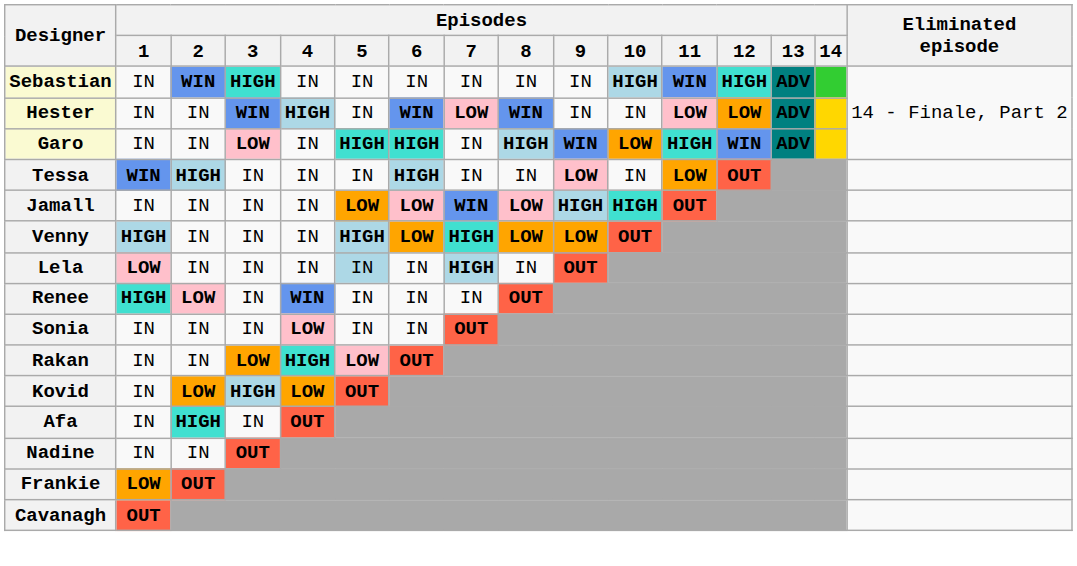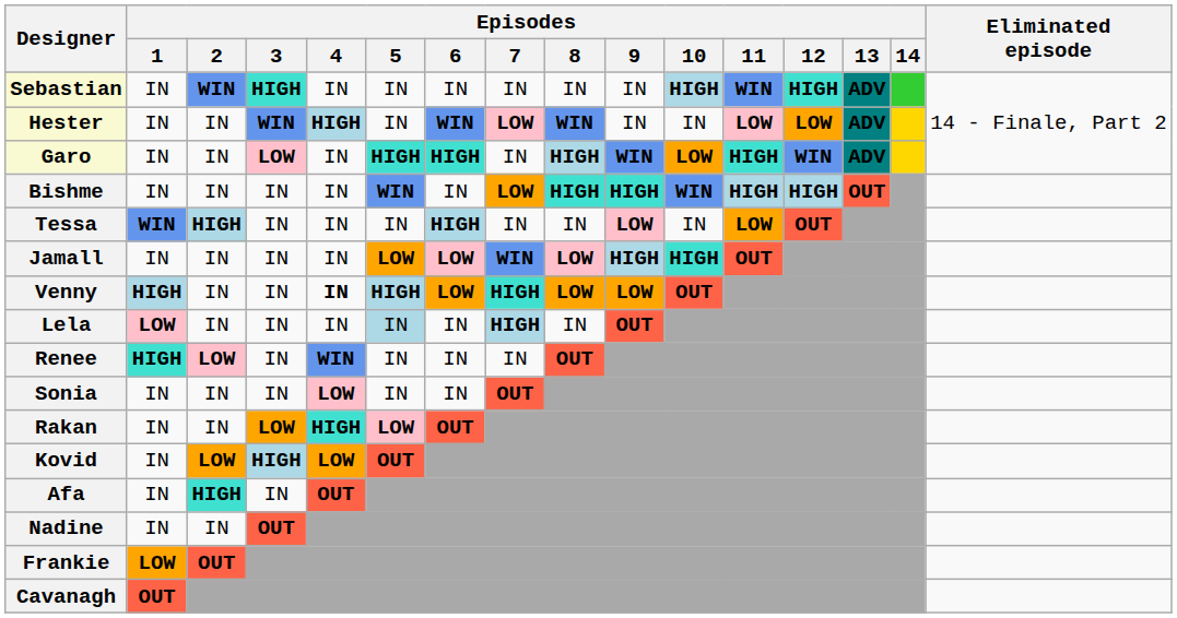+ row: Bishme | IN | IN | IN | IN | WIN | IN | LOW | HIGH | HIGH | WIN | HIGH | HIGH | OUT
Venny | Episodes / 4: normal -> bold
